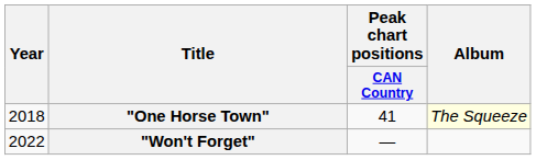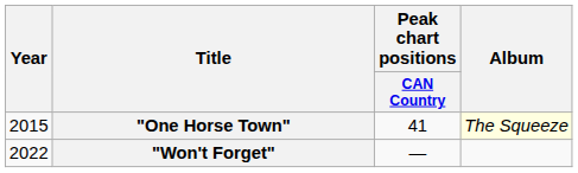"One Horse Town" | Year: 2018 -> 2015
